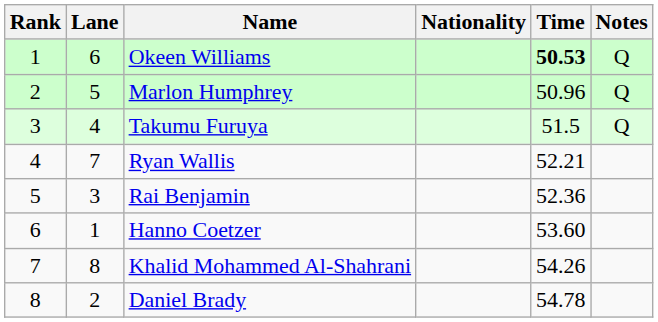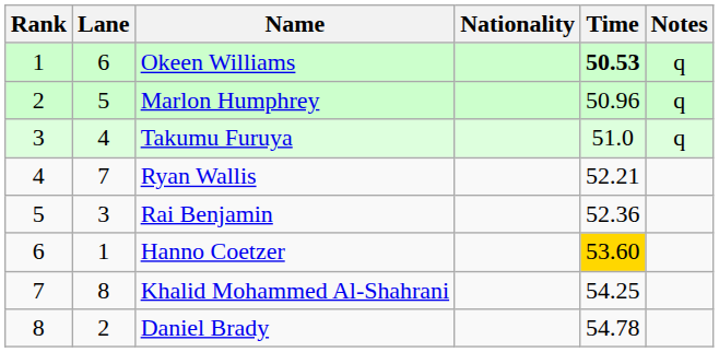Okeen Williams | Notes: Q -> q
Marlon Humphrey | Notes: Q -> q
Takumu Furuya | Time: 51.5 -> 51.0
Takumu Furuya | Notes: Q -> q
Hanno Coetzer | Time: no background -> gold background
Khalid Mohammed Al-Shahrani | Time: 54.26 -> 54.25
